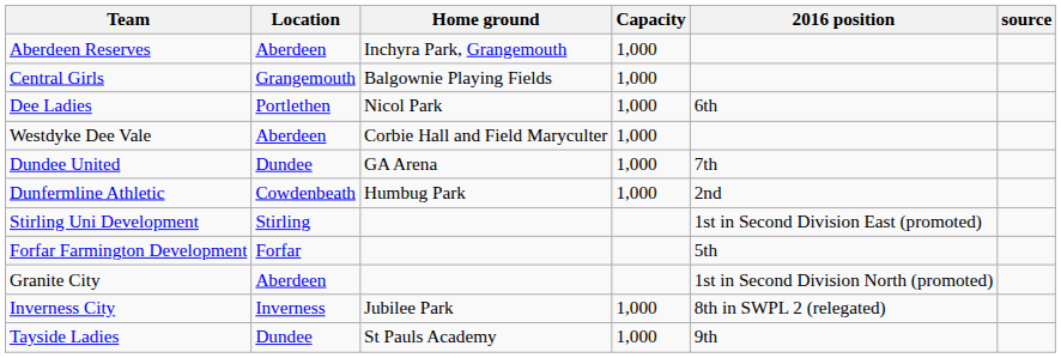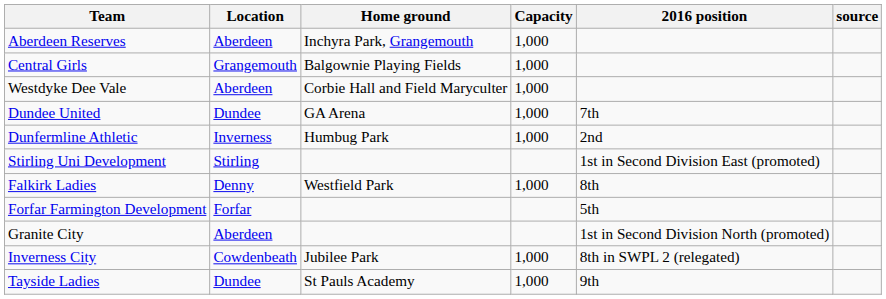- row: Dee Ladies | Portlethen | Nicol Park | 1,000 | 6th
Dunfermline Athletic | Location: Cowdenbeath -> Inverness
+ row: Falkirk Ladies | Denny | Westfield Park | 1,000 | 8th
Inverness City | Location: Inverness -> Cowdenbeath
